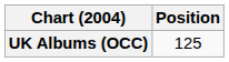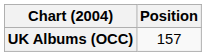UK Albums (OCC) | Position: 125 -> 157
